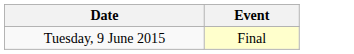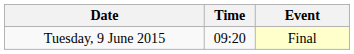+ column: Time | 09:20
